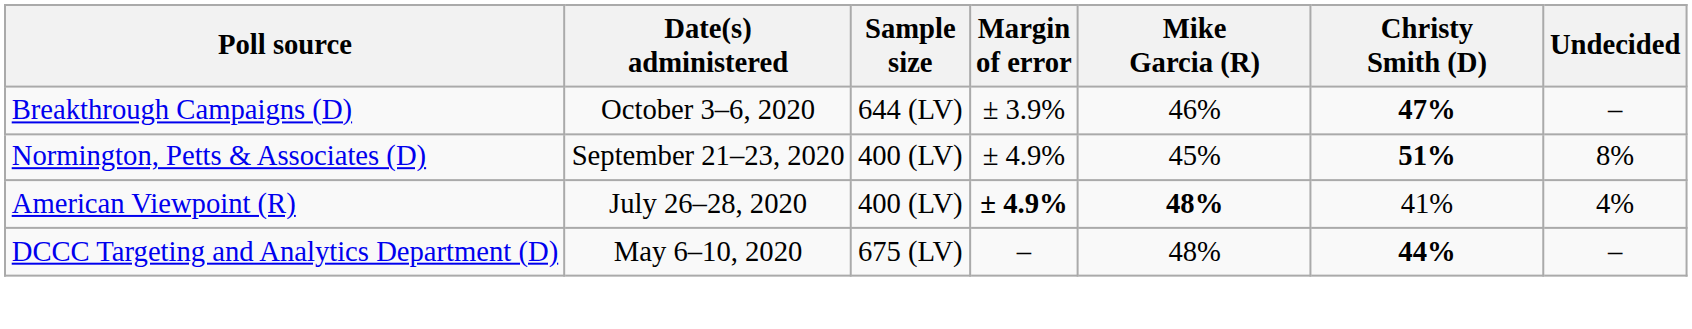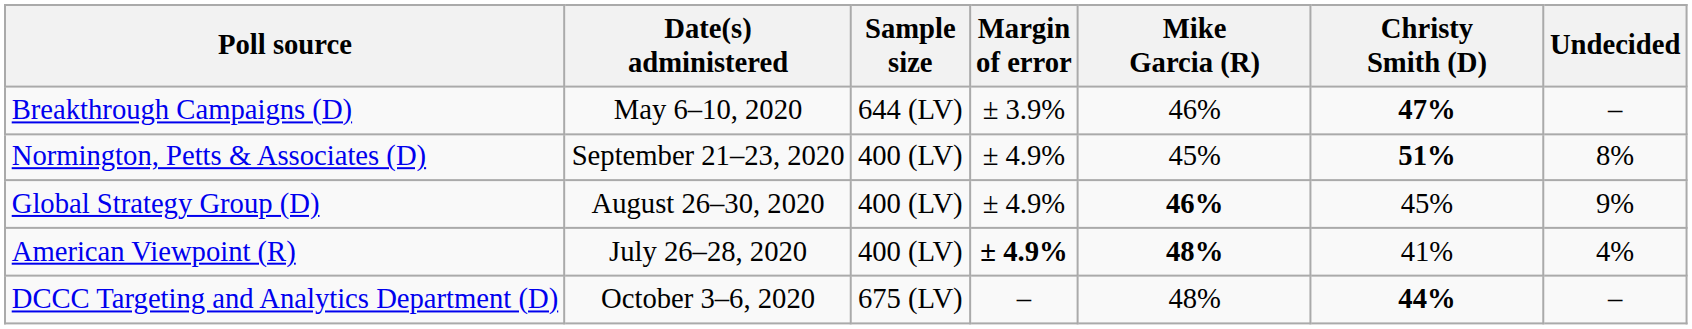Breakthrough Campaigns (D) | Date(s) administered: October 3–6, 2020 -> May 6–10, 2020
+ row: Global Strategy Group (D) | August 26–30, 2020 | 400 (LV) | ± 4.9% | 46% | 45% | 9%
DCCC Targeting and Analytics Department (D) | Date(s) administered: May 6–10, 2020 -> October 3–6, 2020
